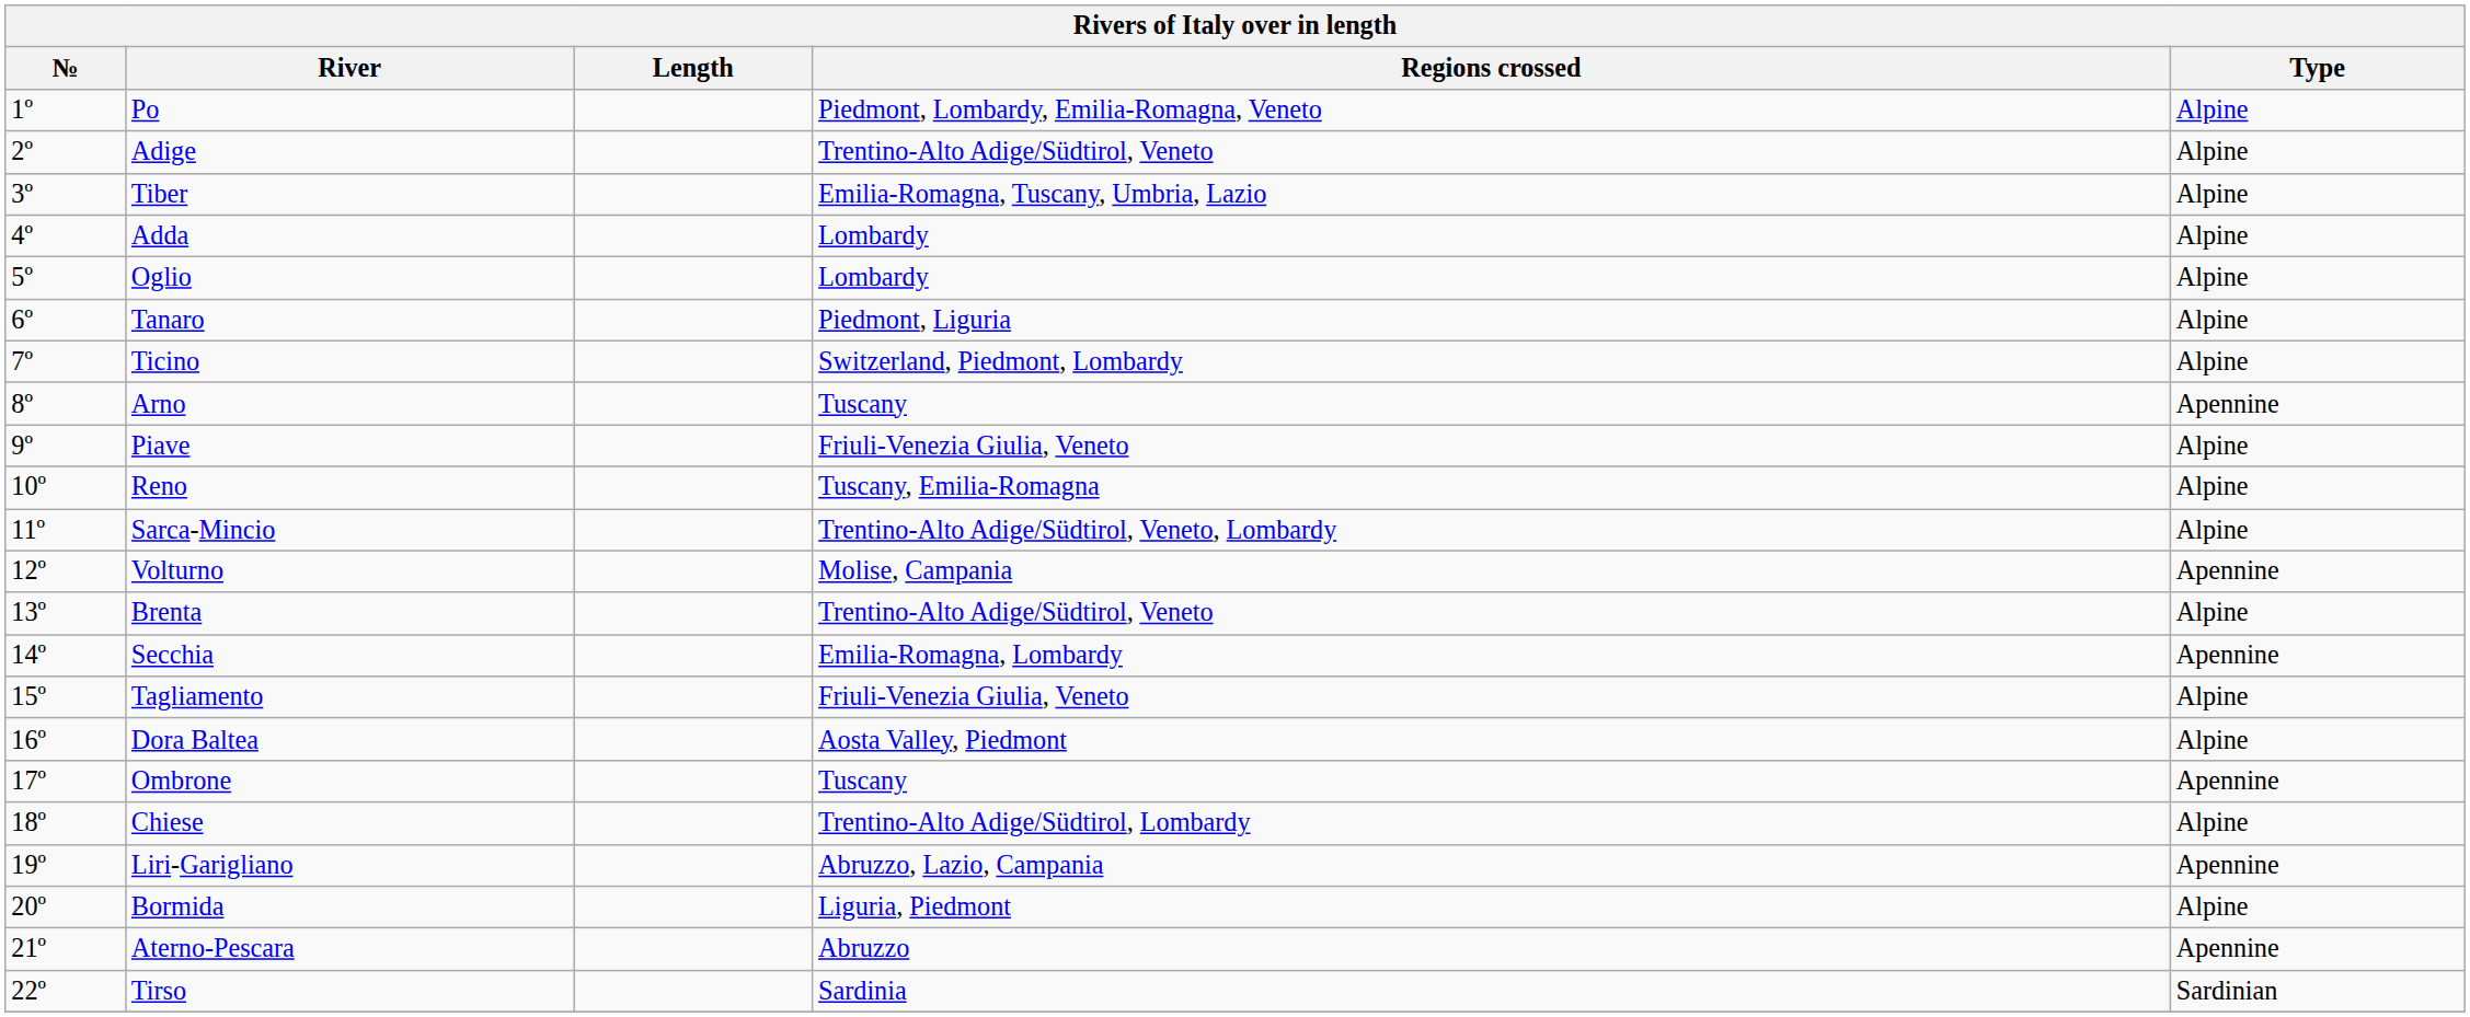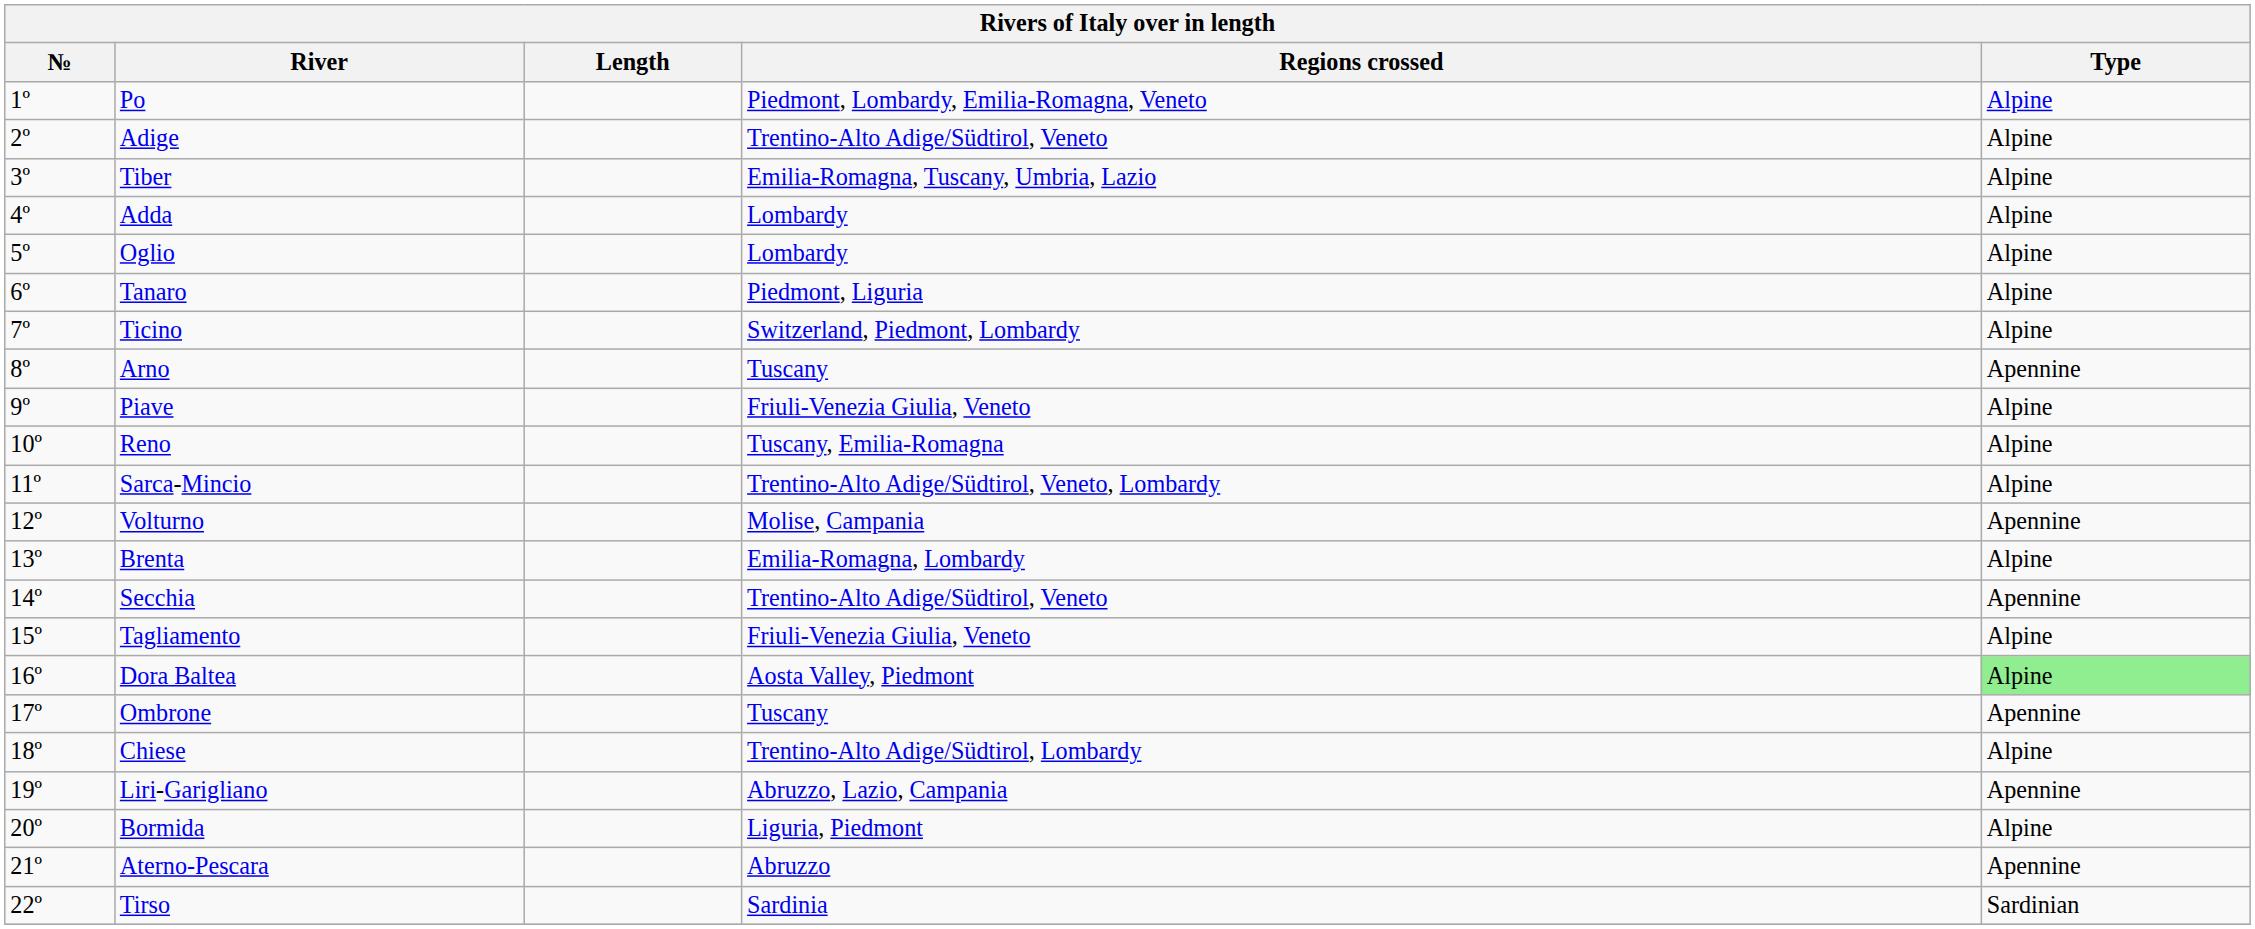Brenta | Regions crossed: Trentino-Alto Adige/Südtirol, Veneto -> Emilia-Romagna, Lombardy
Secchia | Regions crossed: Emilia-Romagna, Lombardy -> Trentino-Alto Adige/Südtirol, Veneto
Dora Baltea | Type: no background -> lightgreen background
